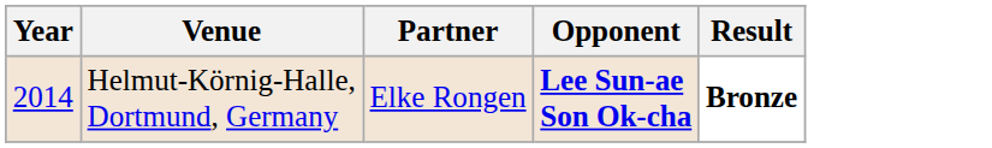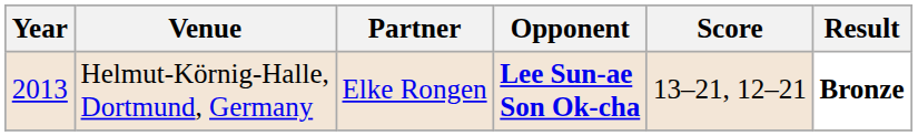+ column: Score | 13–21, 12–21
Helmut-Körnig-Halle, Dortmund, Germany | Year: 2014 -> 2013
